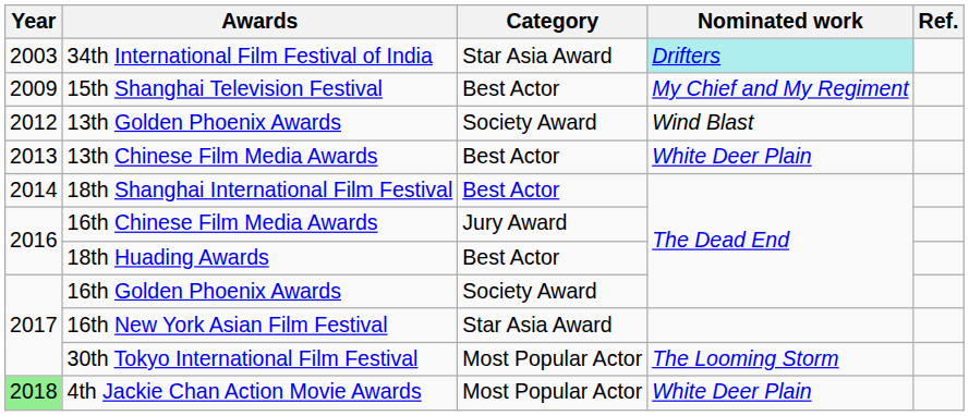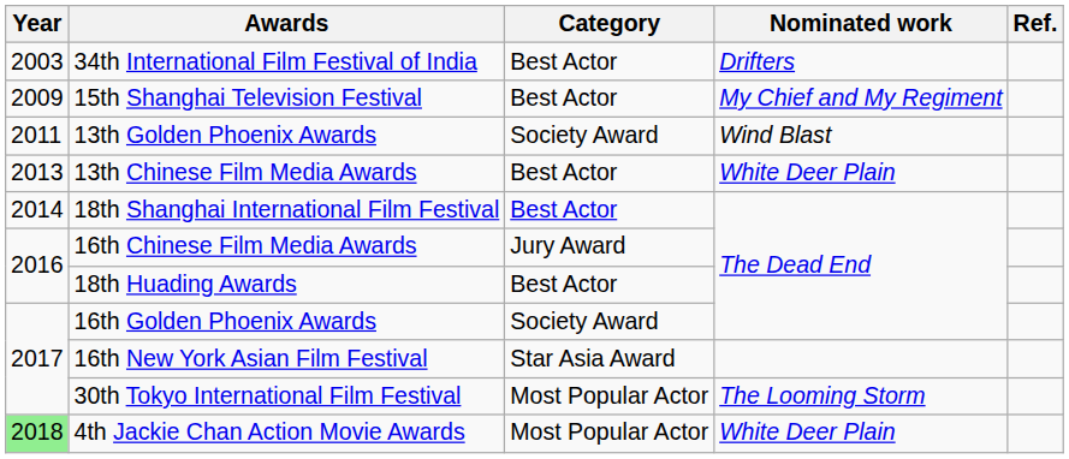34th International Film Festival of India | Category: Star Asia Award -> Best Actor
34th International Film Festival of India | Nominated work: paleturquoise background -> no background
13th Golden Phoenix Awards | Year: 2012 -> 2011
